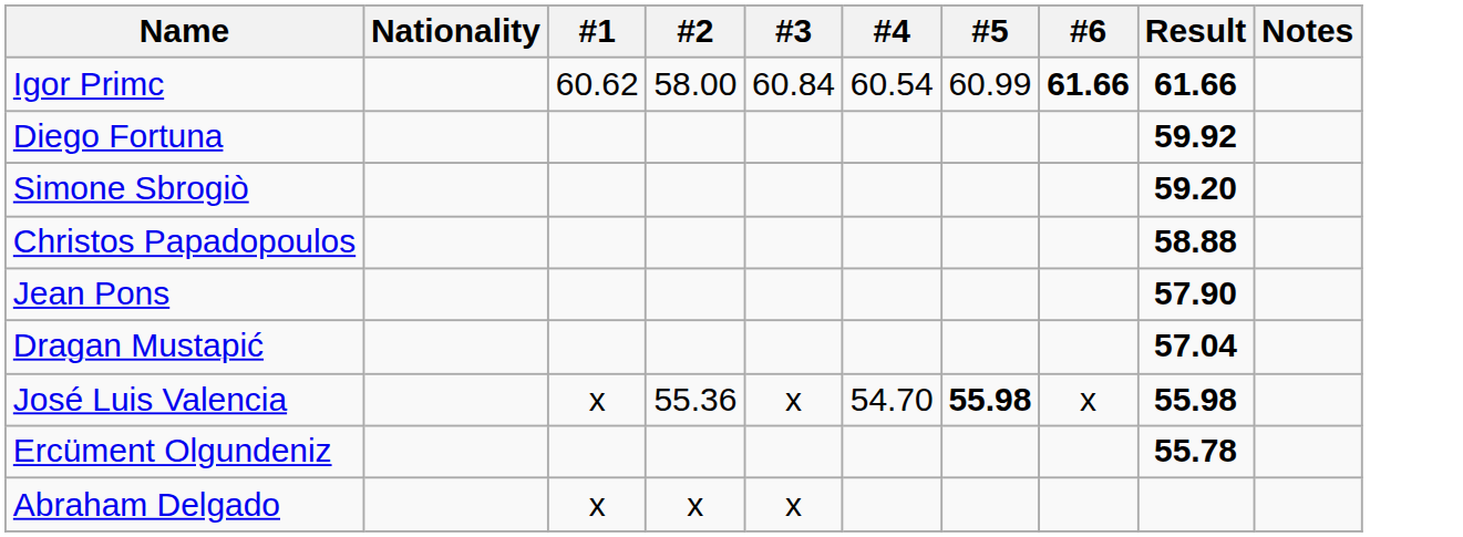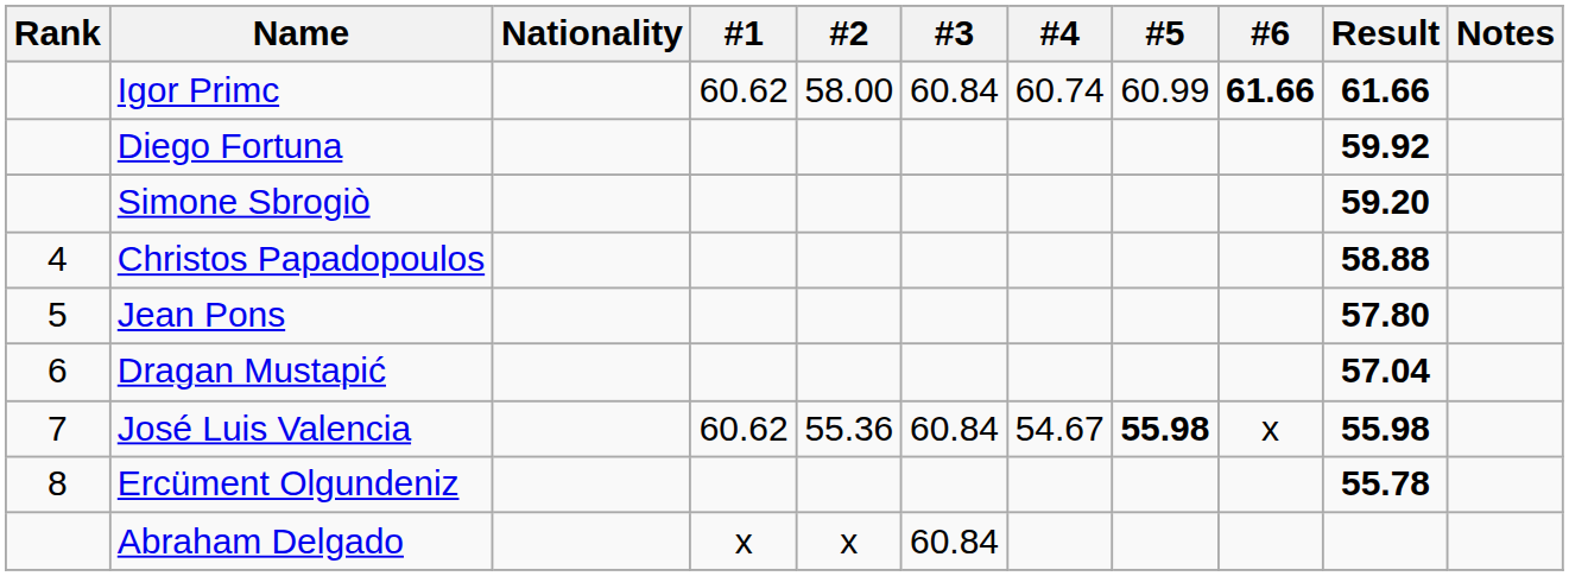+ column: Rank | 4 | 5 | 6 | 7 | 8
Igor Primc | #4: 60.54 -> 60.74
Jean Pons | Result: 57.90 -> 57.80
José Luis Valencia | #1: x -> 60.62
José Luis Valencia | #3: x -> 60.84
José Luis Valencia | #4: 54.70 -> 54.67
Abraham Delgado | #3: x -> 60.84
